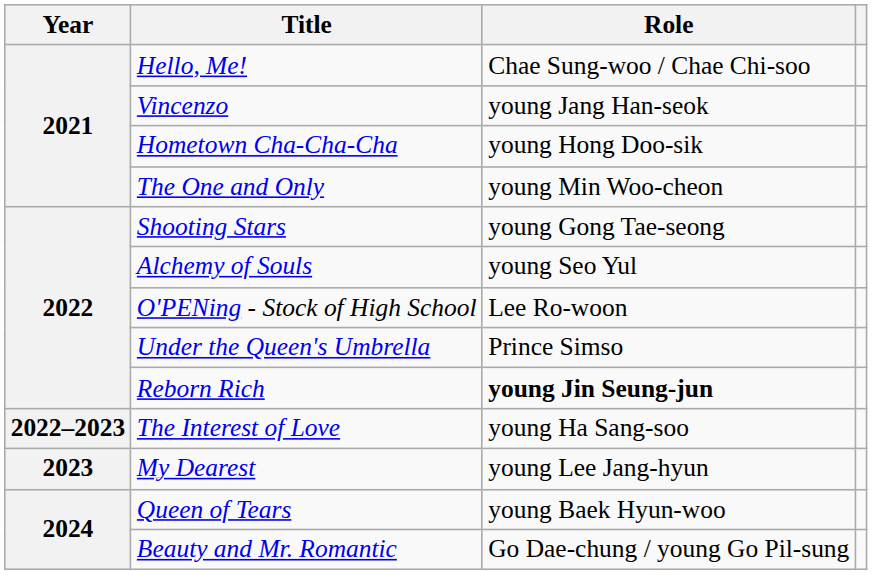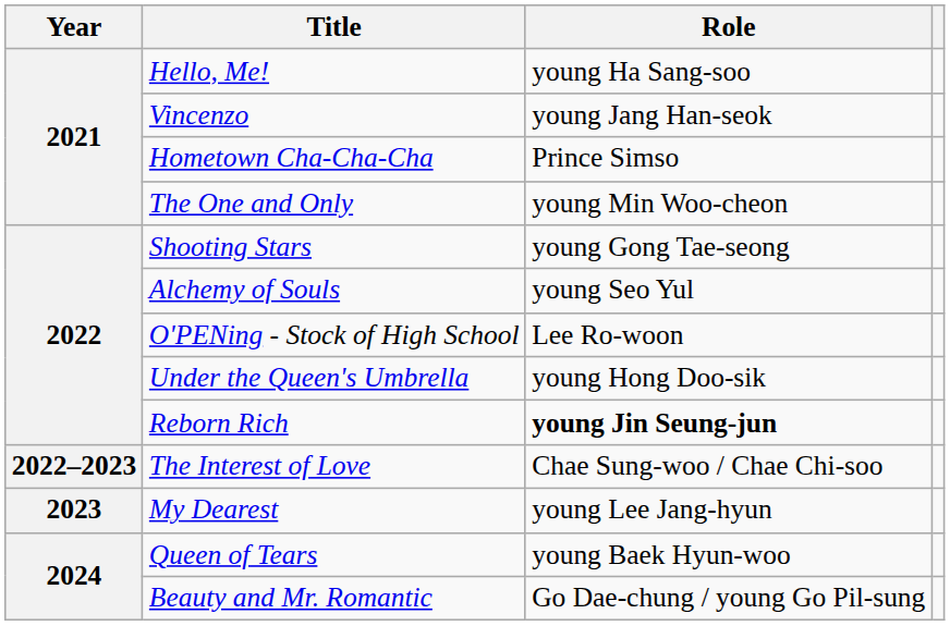Hello, Me! | Role: Chae Sung-woo / Chae Chi-soo -> young Ha Sang-soo
Hometown Cha-Cha-Cha | Role: young Hong Doo-sik -> Prince Simso
Under the Queen's Umbrella | Role: Prince Simso -> young Hong Doo-sik
The Interest of Love | Role: young Ha Sang-soo -> Chae Sung-woo / Chae Chi-soo
